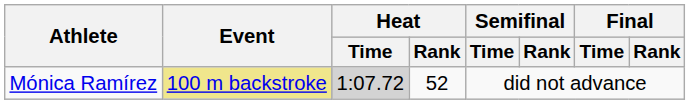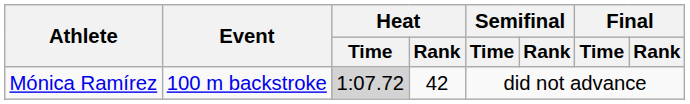Mónica Ramírez | Event: khaki background -> no background
Mónica Ramírez | Heat / Rank: 52 -> 42
